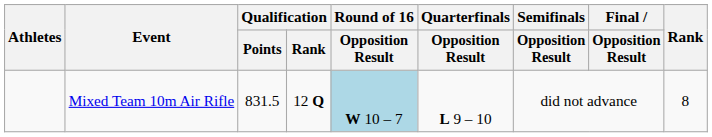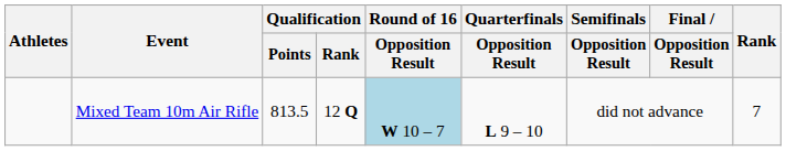Mixed Team 10m Air Rifle | Qualification / Points: 831.5 -> 813.5
Mixed Team 10m Air Rifle | Rank: 8 -> 7
